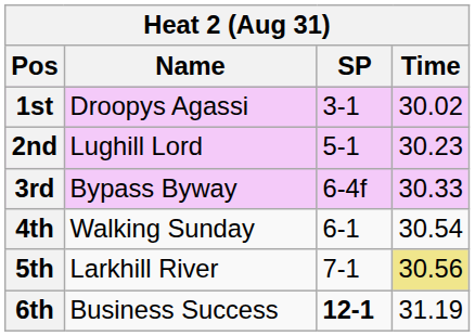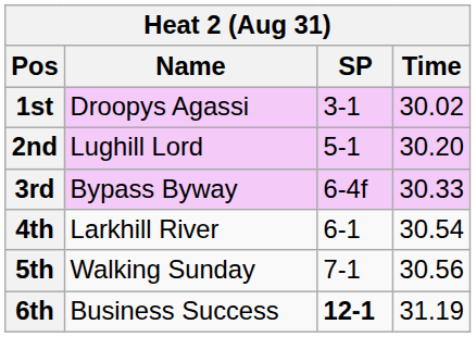2nd | Time: 30.23 -> 30.20
4th | Name: Walking Sunday -> Larkhill River
5th | Name: Larkhill River -> Walking Sunday
5th | Time: khaki background -> no background
